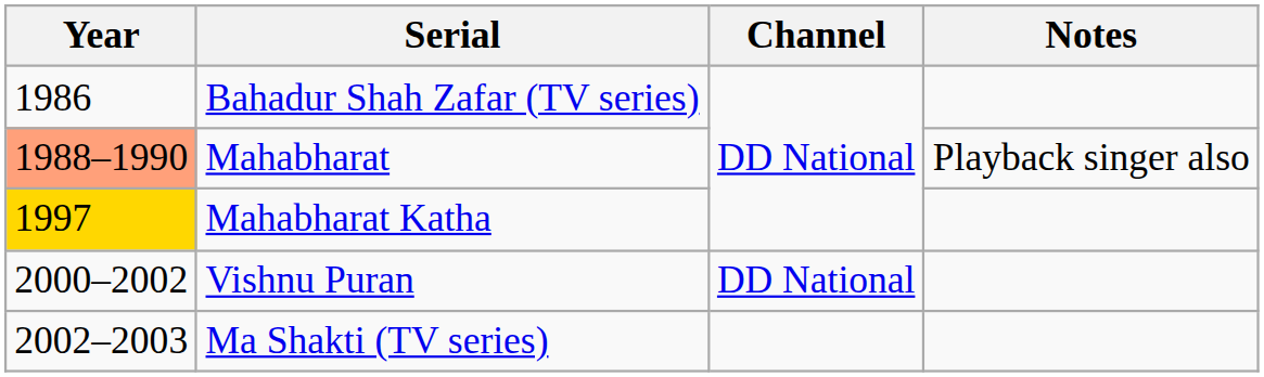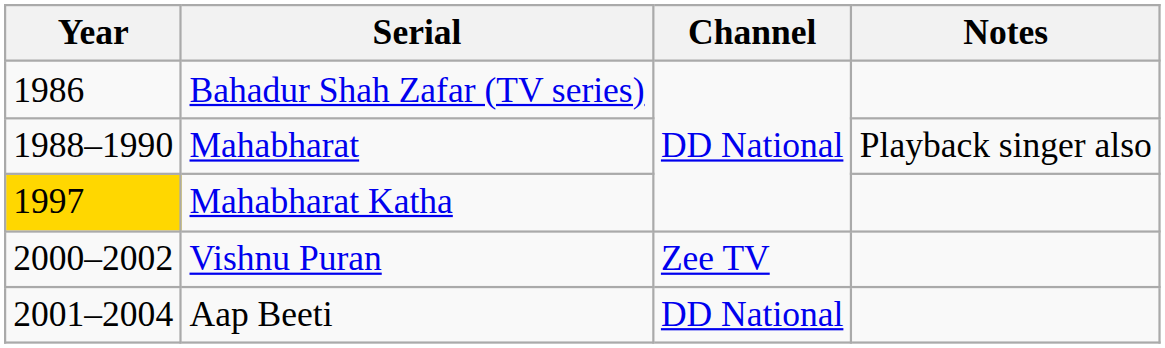Mahabharat | Year: lightsalmon background -> no background
Vishnu Puran | Channel: DD National -> Zee TV
+ row: 2001–2004 | Aap Beeti | DD National
- row: 2002–2003 | Ma Shakti (TV series)
